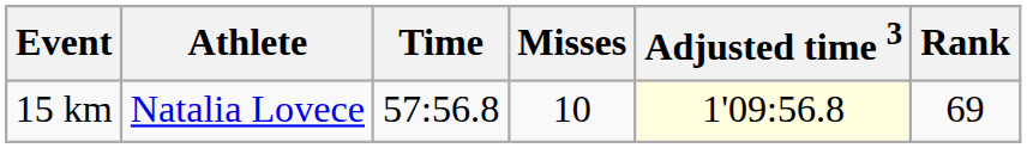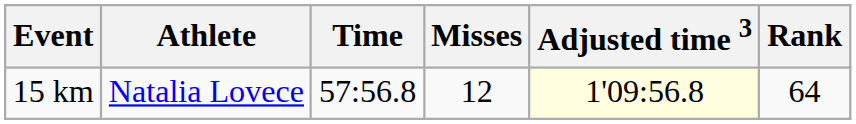15 km | Misses: 10 -> 12
15 km | Rank: 69 -> 64
